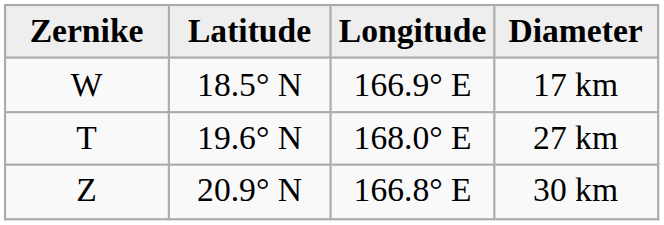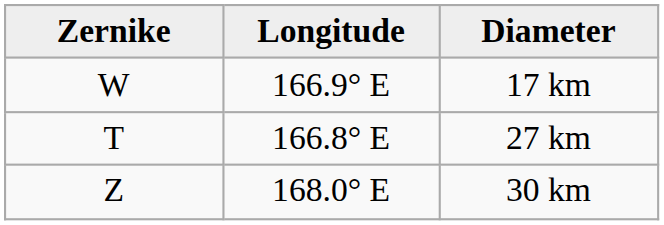- column: Latitude | 18.5° N | 19.6° N | 20.9° N
27 km | Longitude: 168.0° E -> 166.8° E
30 km | Longitude: 166.8° E -> 168.0° E
